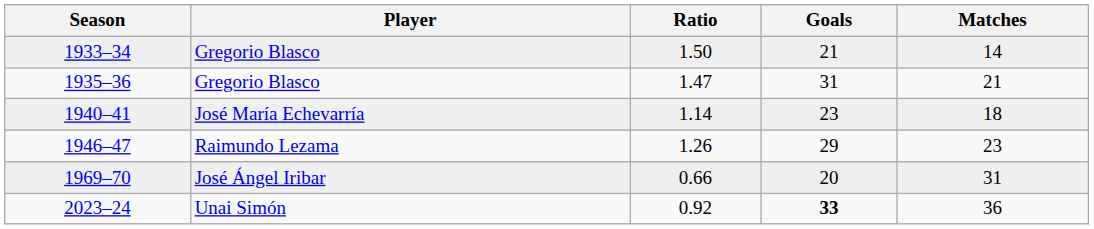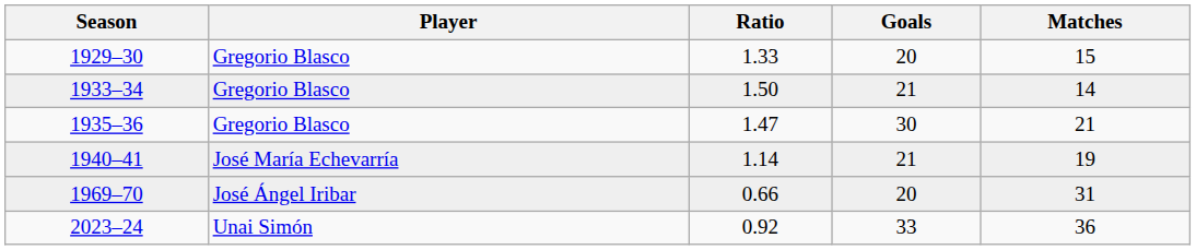+ row: 1929–30 | Gregorio Blasco | 1.33 | 20 | 15
1935–36 | Goals: 31 -> 30
1940–41 | Goals: 23 -> 21
1940–41 | Matches: 18 -> 19
- row: 1946–47 | Raimundo Lezama | 1.26 | 29 | 23
2023–24 | Goals: bold -> normal
